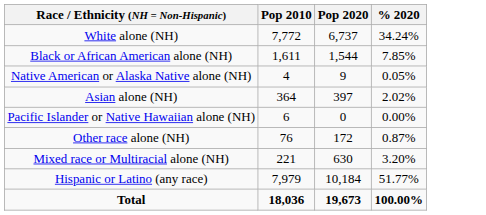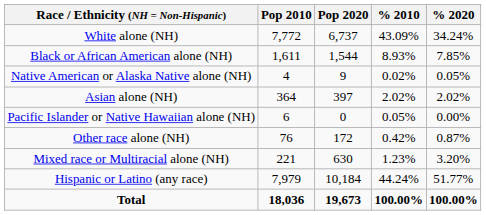+ column: % 2010 | 43.09% | 8.93% | 0.02% | 2.02% | 0.05% | 0.42% | 1.23% | 44.24% | 100.00%
